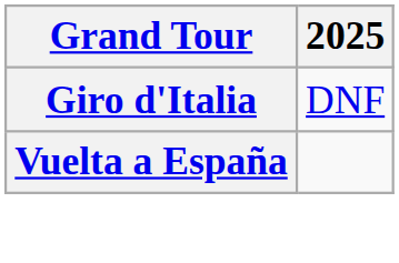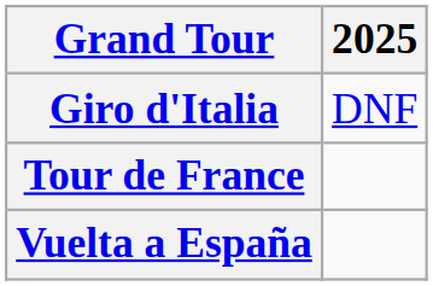+ row: Tour de France
